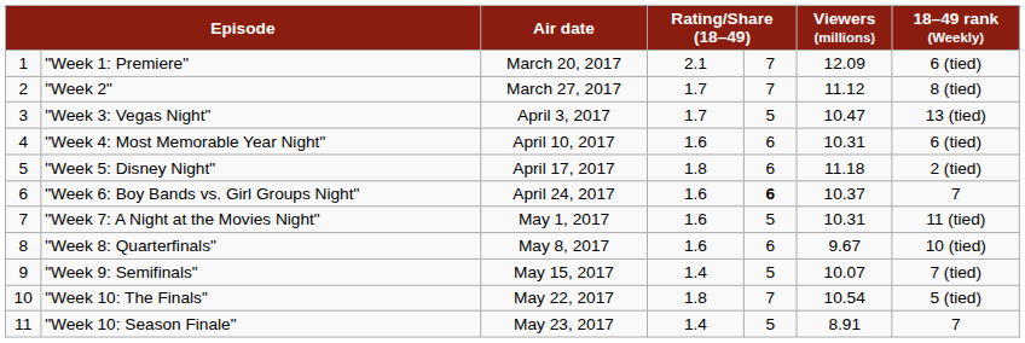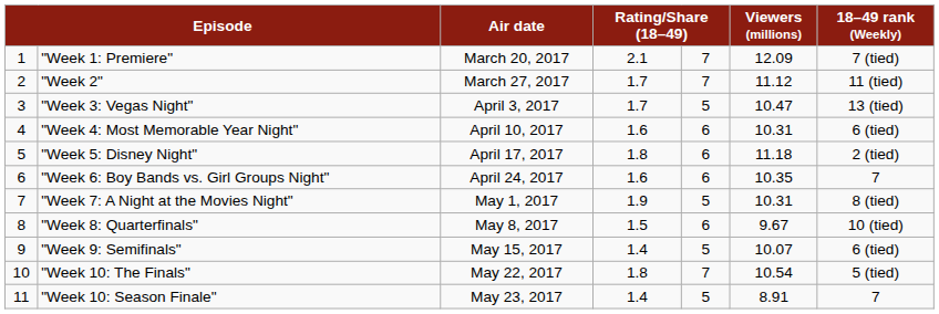"Week 1: Premiere" | 18–49 rank (Weekly): 6 (tied) -> 7 (tied)
"Week 2" | 18–49 rank (Weekly): 8 (tied) -> 11 (tied)
"Week 6: Boy Bands vs. Girl Groups Night" | column 5: bold -> normal
"Week 6: Boy Bands vs. Girl Groups Night" | Viewers (millions): 10.37 -> 10.35
"Week 7: A Night at the Movies Night" | column 4: 1.6 -> 1.9
"Week 7: A Night at the Movies Night" | 18–49 rank (Weekly): 11 (tied) -> 8 (tied)
"Week 8: Quarterfinals" | column 4: 1.6 -> 1.5
"Week 9: Semifinals" | 18–49 rank (Weekly): 7 (tied) -> 6 (tied)
